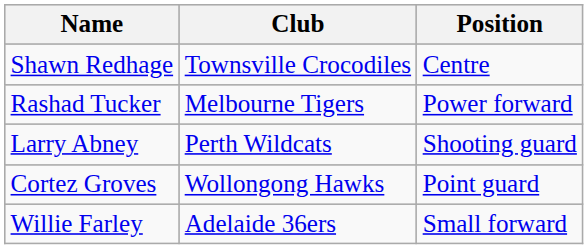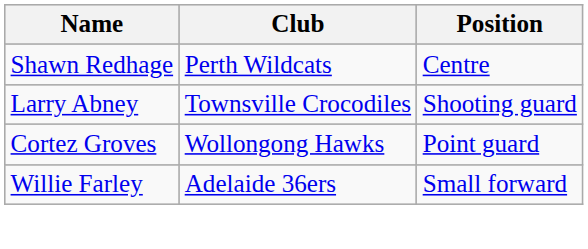Shawn Redhage | Club: Townsville Crocodiles -> Perth Wildcats
- row: Rashad Tucker | Melbourne Tigers | Power forward
Larry Abney | Club: Perth Wildcats -> Townsville Crocodiles
